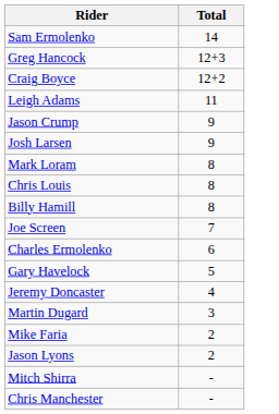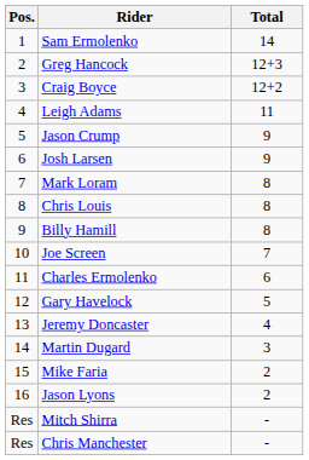+ column: Pos. | 1 | 2 | 3 | 4 | 5 | 6 | 7 | 8 | 9 | 10 | 11 | 12 | 13 | 14 | 15 | 16 | Res | Res
